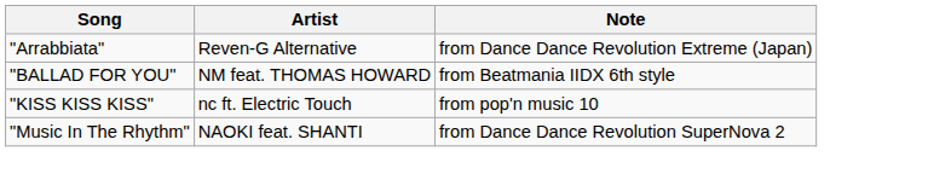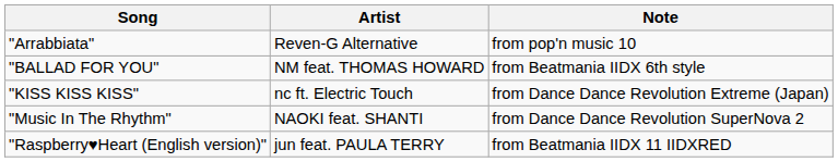"Arrabbiata" | Note: from Dance Dance Revolution Extreme (Japan) -> from pop'n music 10
"KISS KISS KISS" | Note: from pop'n music 10 -> from Dance Dance Revolution Extreme (Japan)
+ row: "Raspberry♥Heart (English version)" | jun feat. PAULA TERRY | from Beatmania IIDX 11 IIDXRED
